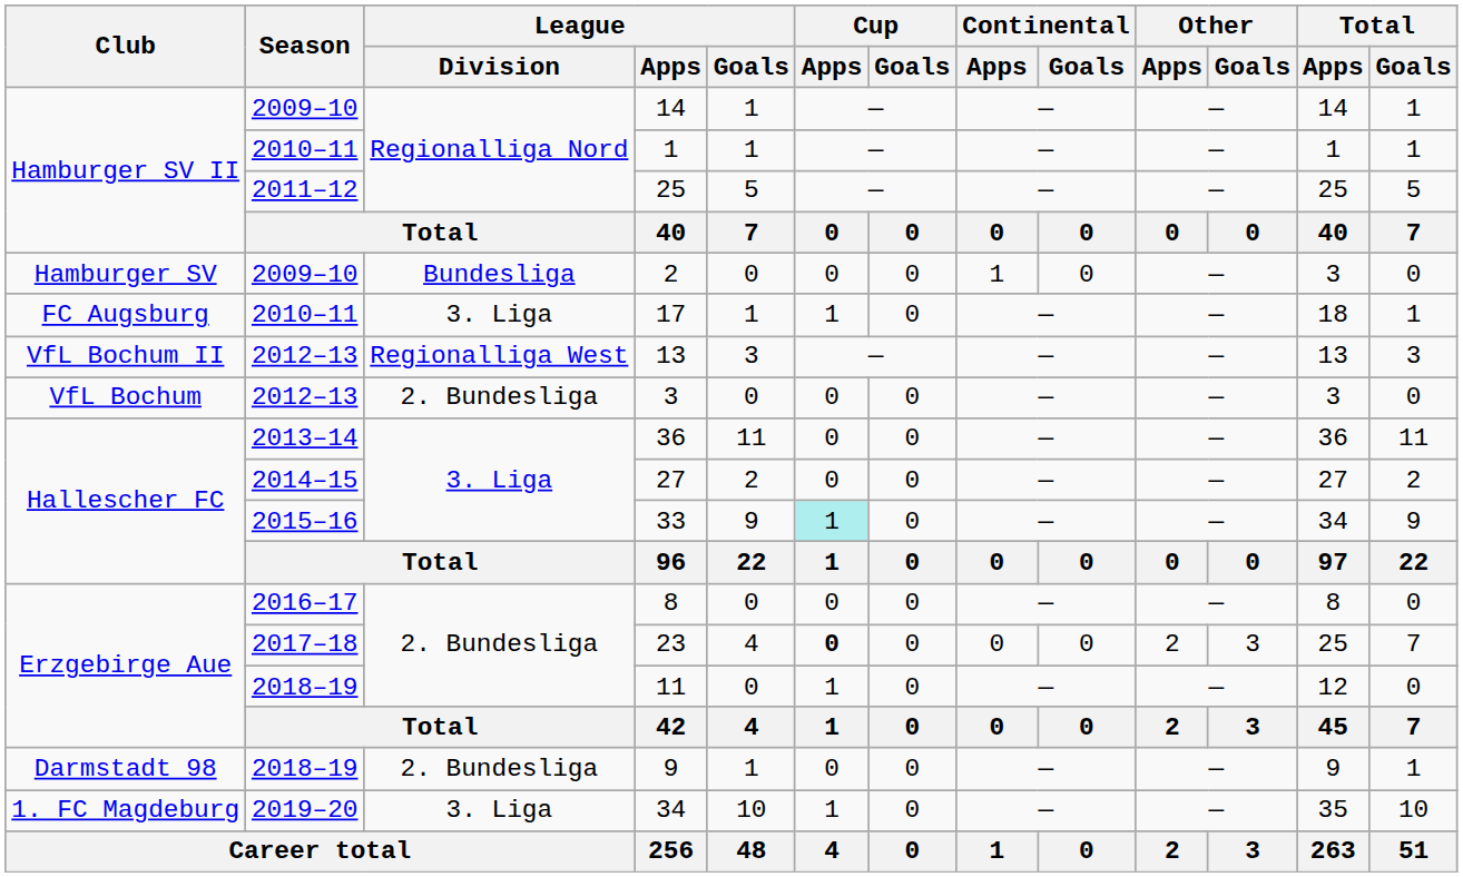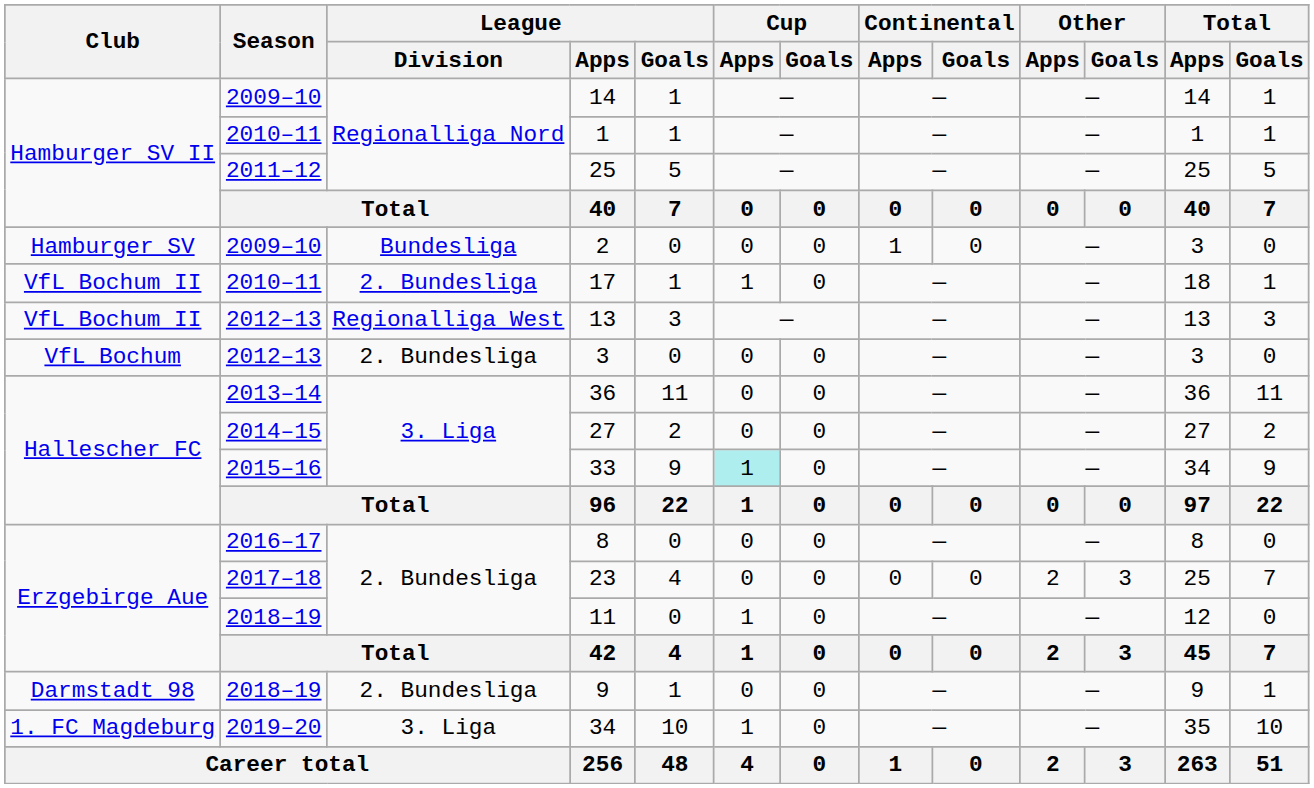17 | Club: FC Augsburg -> VfL Bochum II
17 | League / Division: 3. Liga -> 2. Bundesliga
23 | Cup / Apps: bold -> normal
